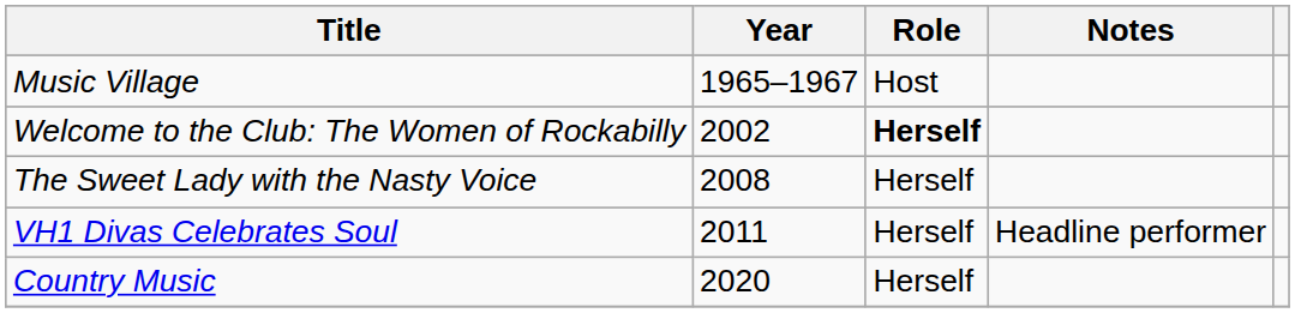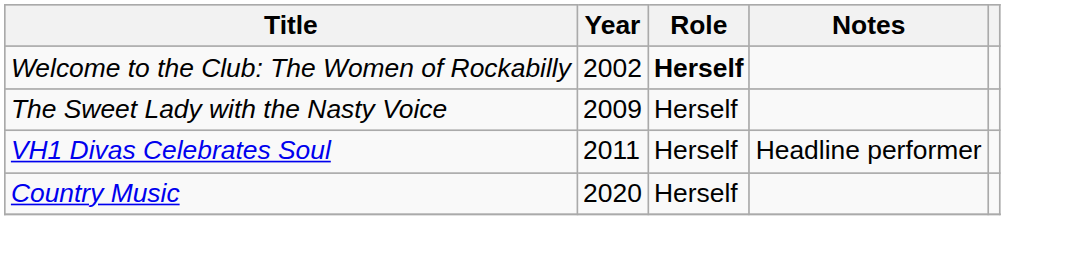- row: Music Village | 1965–1967 | Host
The Sweet Lady with the Nasty Voice | Year: 2008 -> 2009
